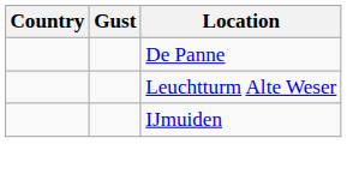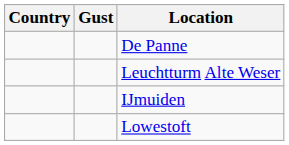+ row: Lowestoft
